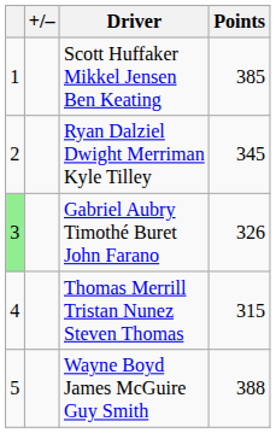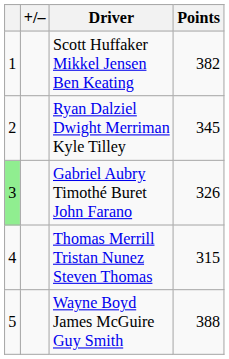Scott Huffaker Mikkel Jensen Ben Keating | Points: 385 -> 382
